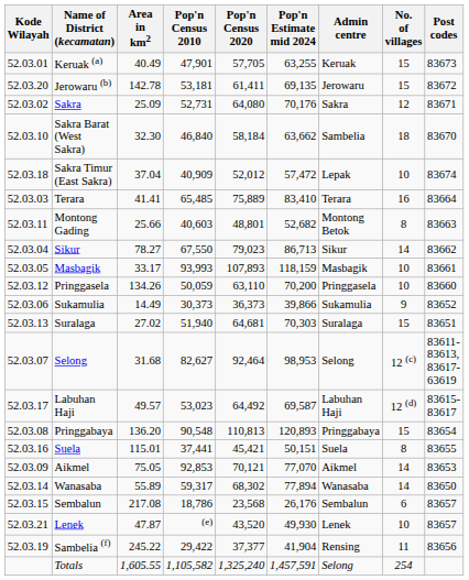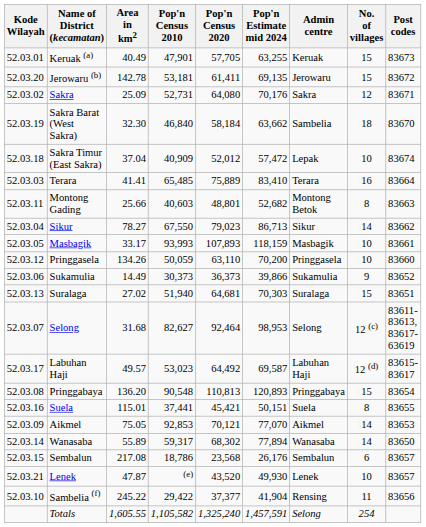Sakra Barat (West Sakra) | Kode Wilayah: 52.03.10 -> 52.03.19
Sambelia (f) | Kode Wilayah: 52.03.19 -> 52.03.10
